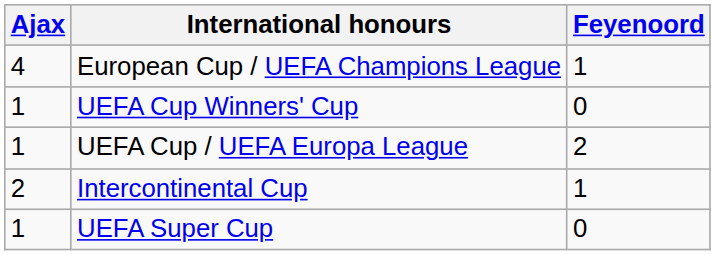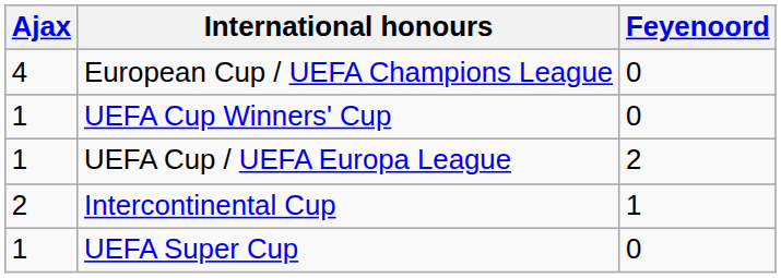European Cup / UEFA Champions League | Feyenoord: 1 -> 0
